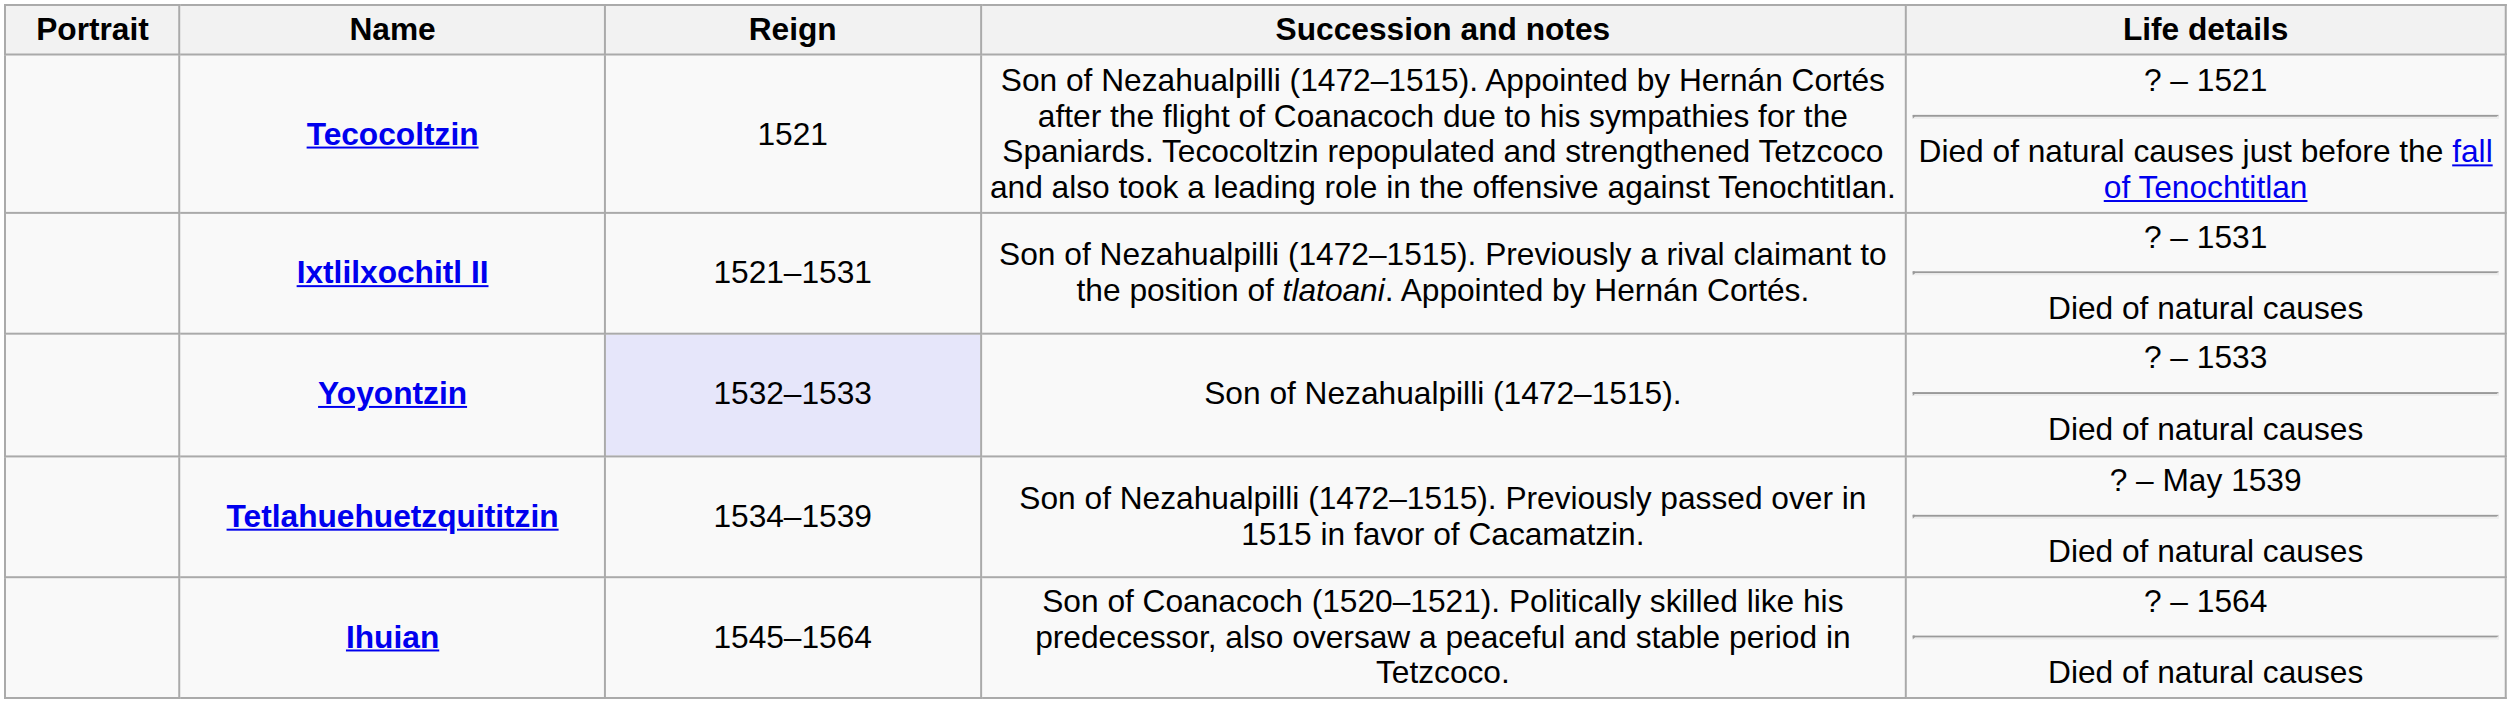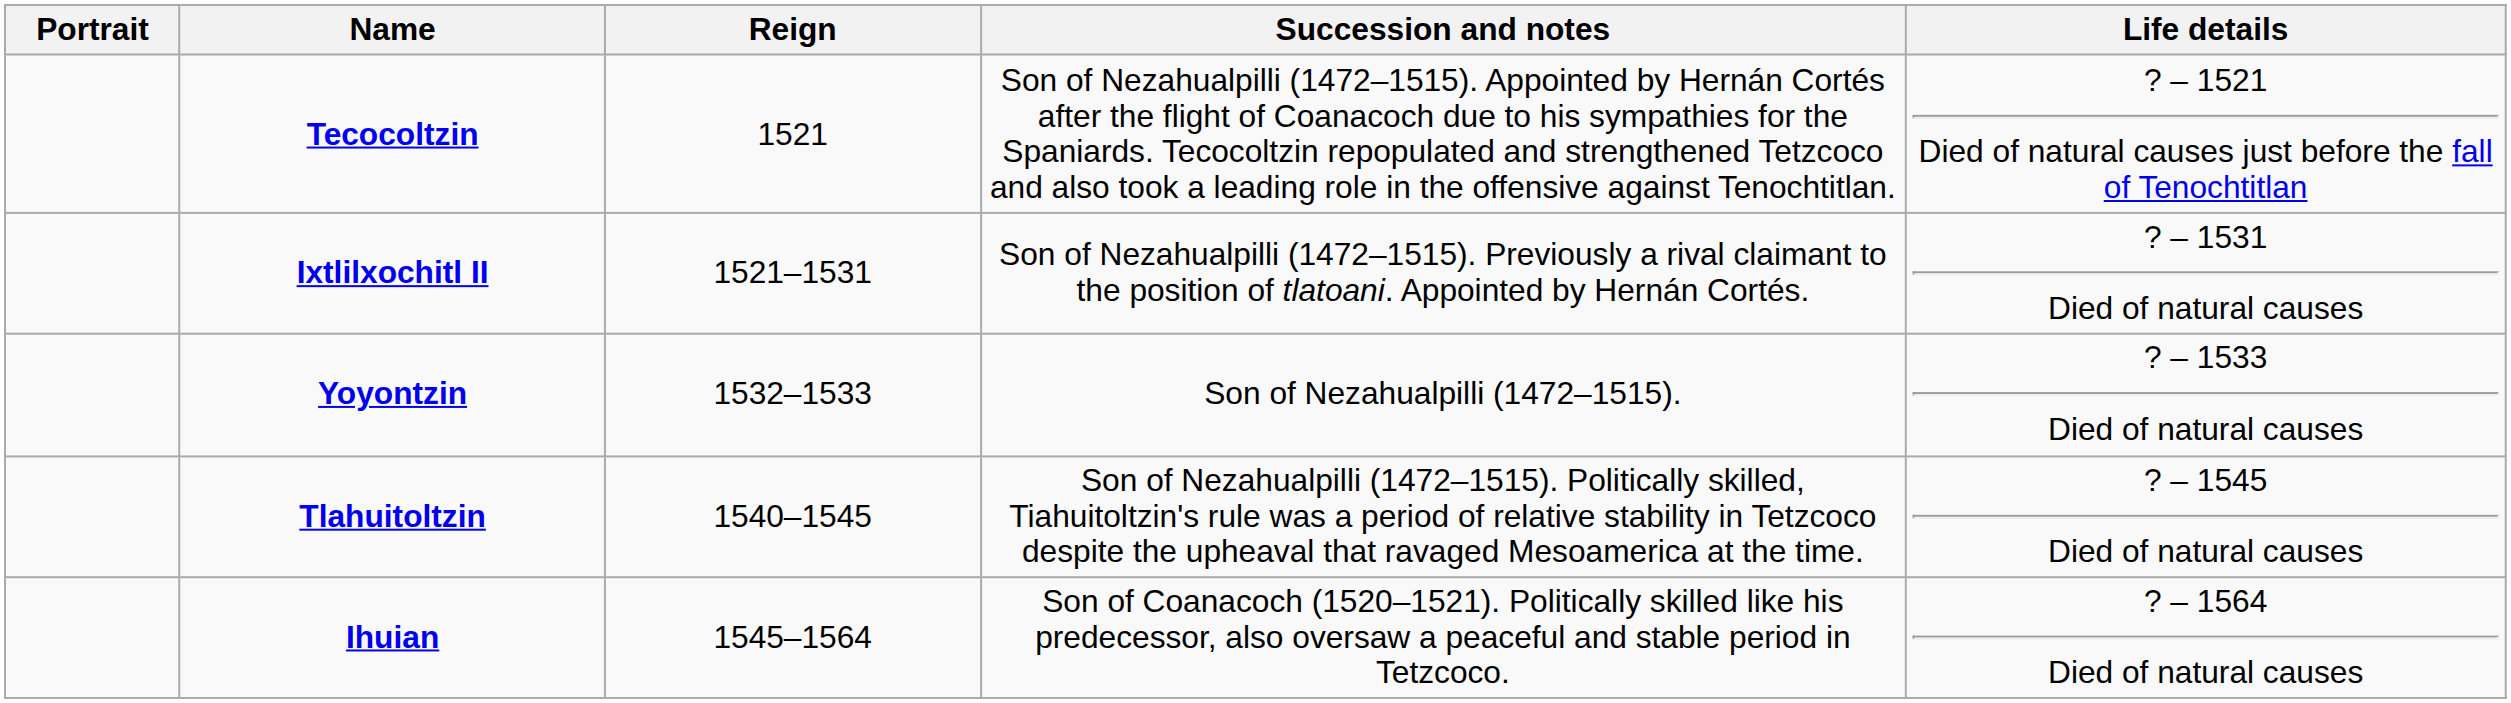Yoyontzin | Reign: lavender background -> no background
- row: Tetlahuehuetzquititzin | 1534–1539 | Son of Nezahualpilli (1472–1515). Previously passed over in 1515 in favor of Cacamatzin. | ? – May 1539 Died of natural causes
+ row: Tlahuitoltzin | 1540–1545 | Son of Nezahualpilli (1472–1515). Politically skilled, Tiahuitoltzin's rule was a period of relative stability in Tetzcoco despite the upheaval that ravaged Mesoamerica at the time. | ? – 1545 Died of natural causes
